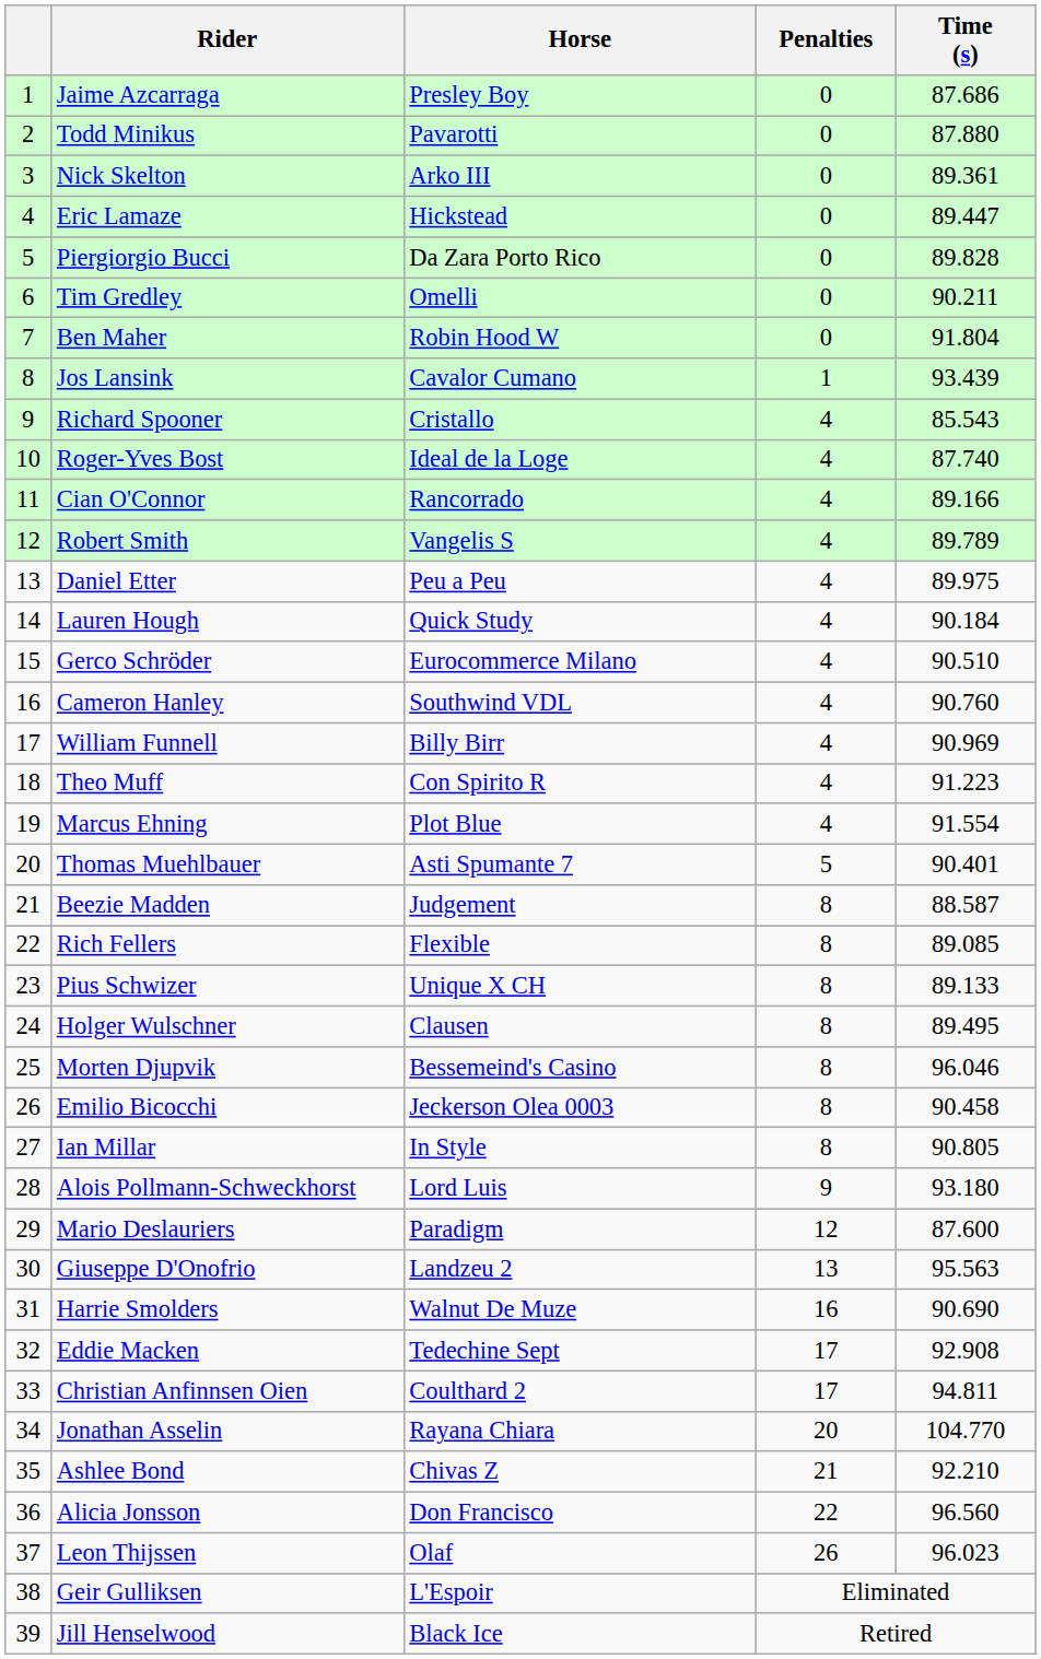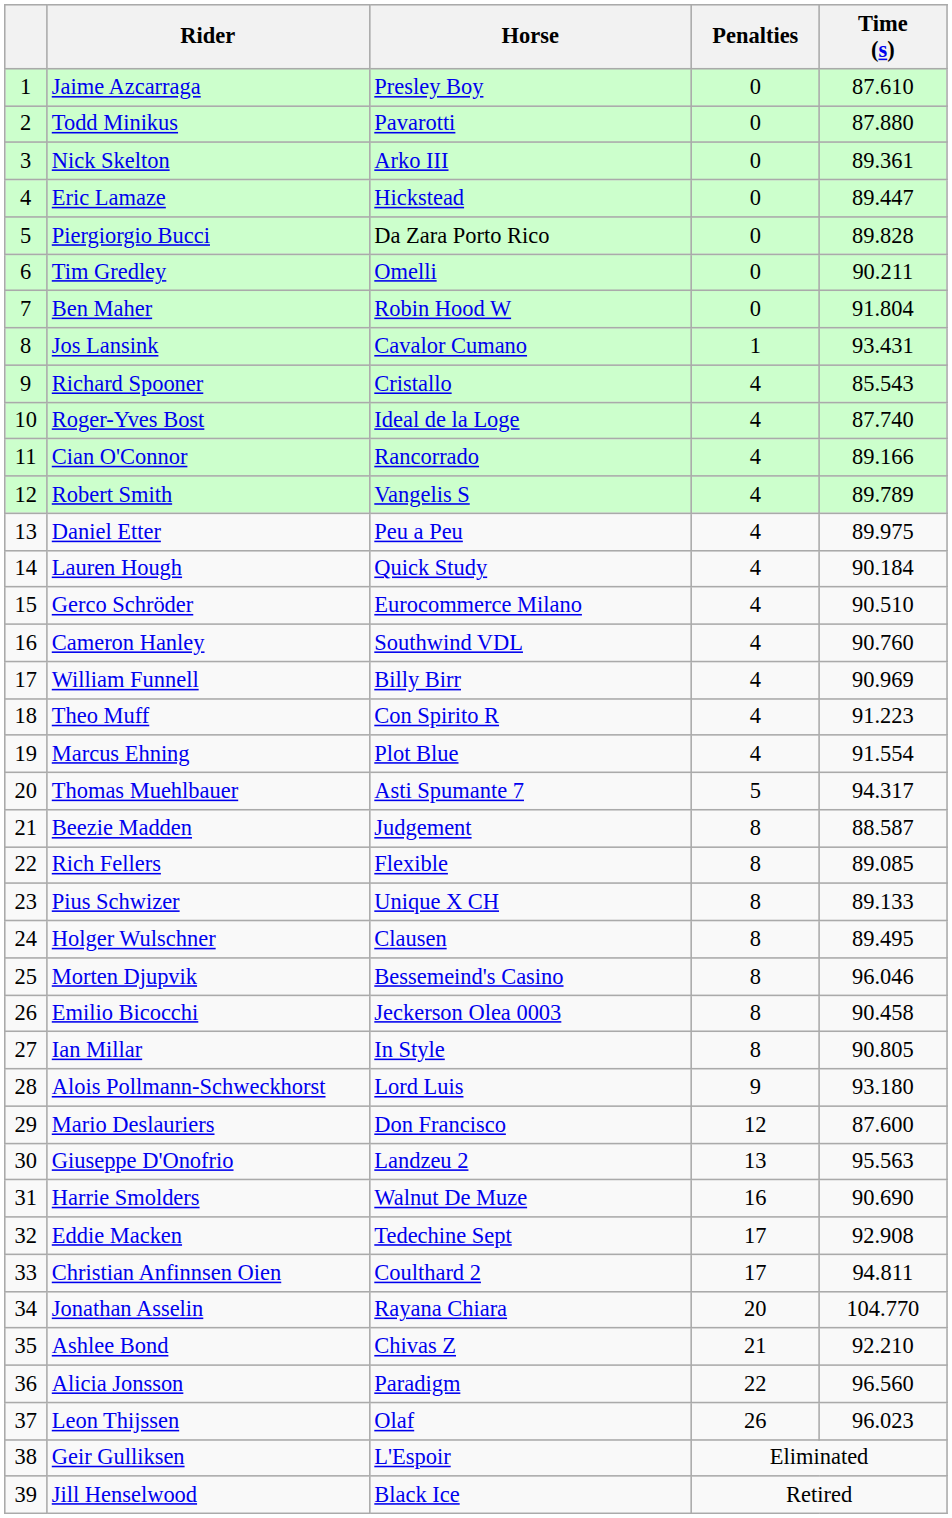Jaime Azcarraga | Time (s): 87.686 -> 87.610
Jos Lansink | Time (s): 93.439 -> 93.431
Thomas Muehlbauer | Time (s): 90.401 -> 94.317
Mario Deslauriers | Horse: Paradigm -> Don Francisco
Alicia Jonsson | Horse: Don Francisco -> Paradigm
